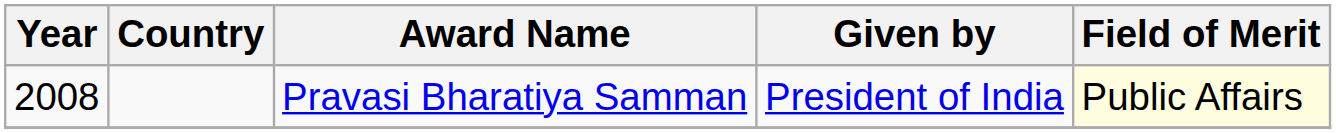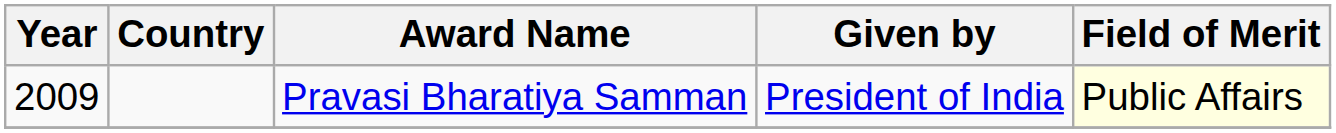Pravasi Bharatiya Samman | Year: 2008 -> 2009
